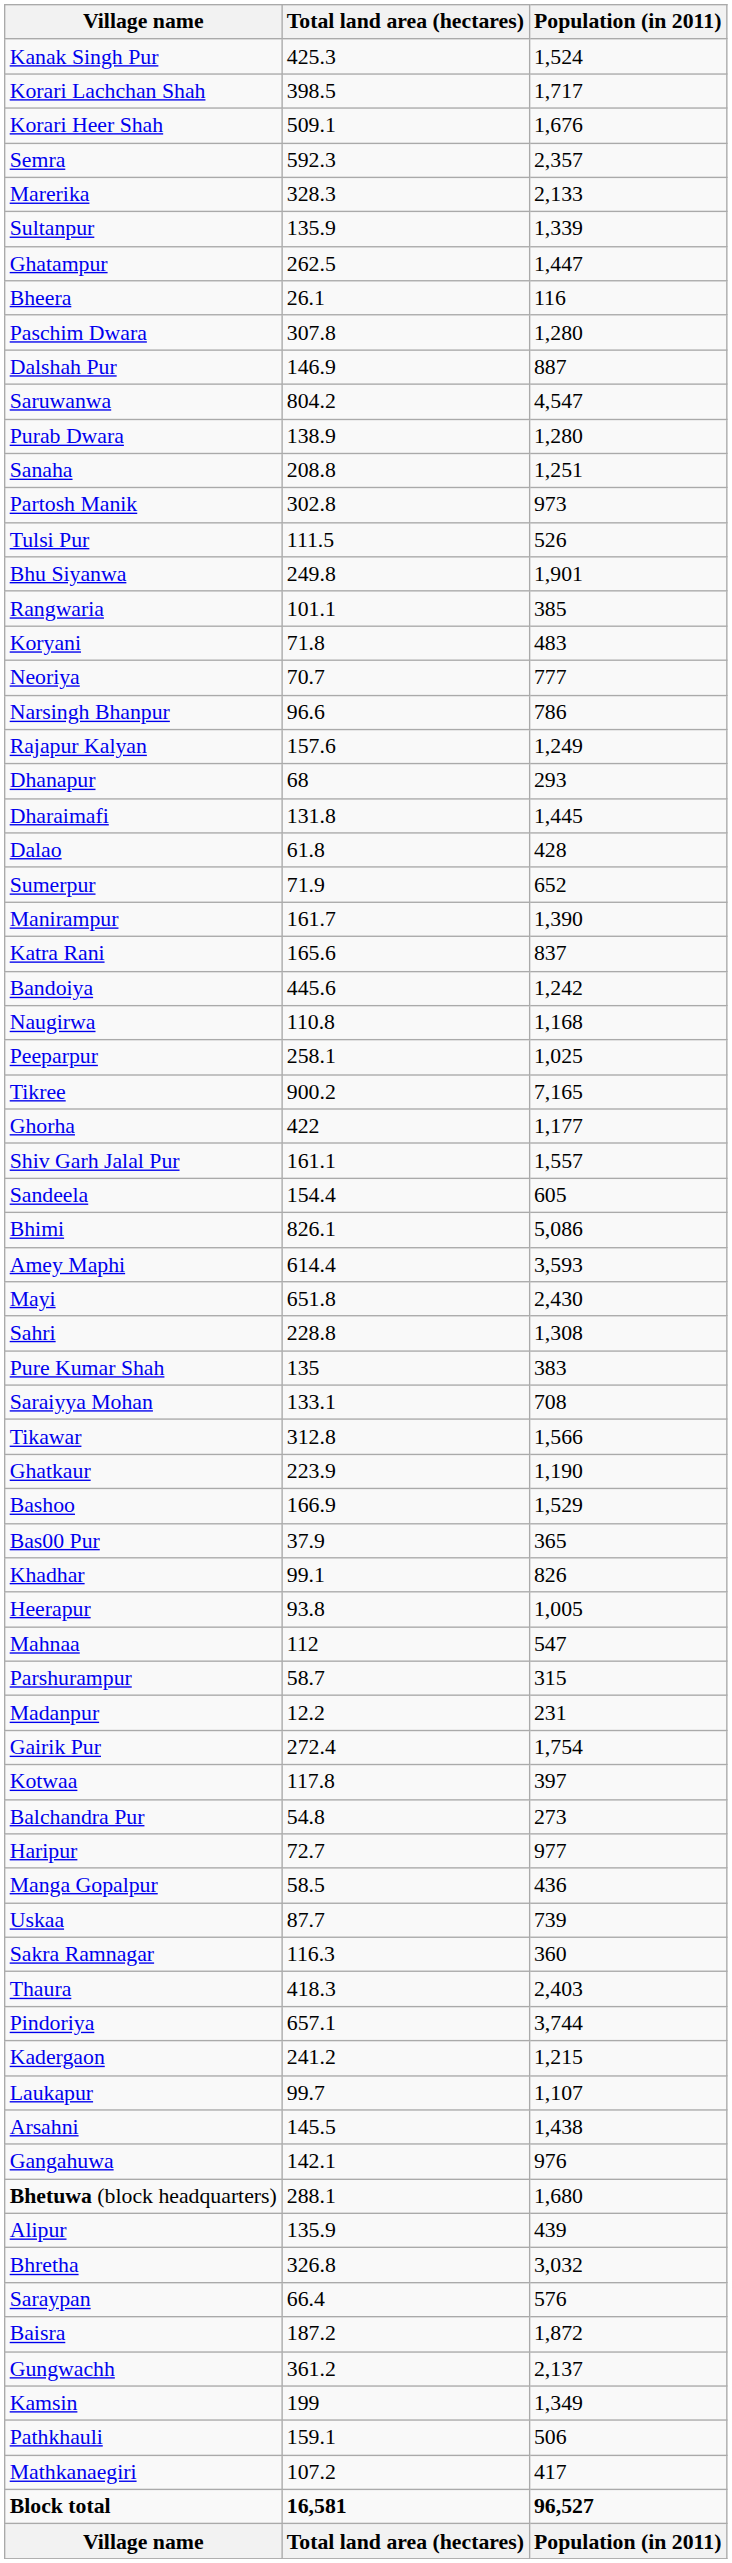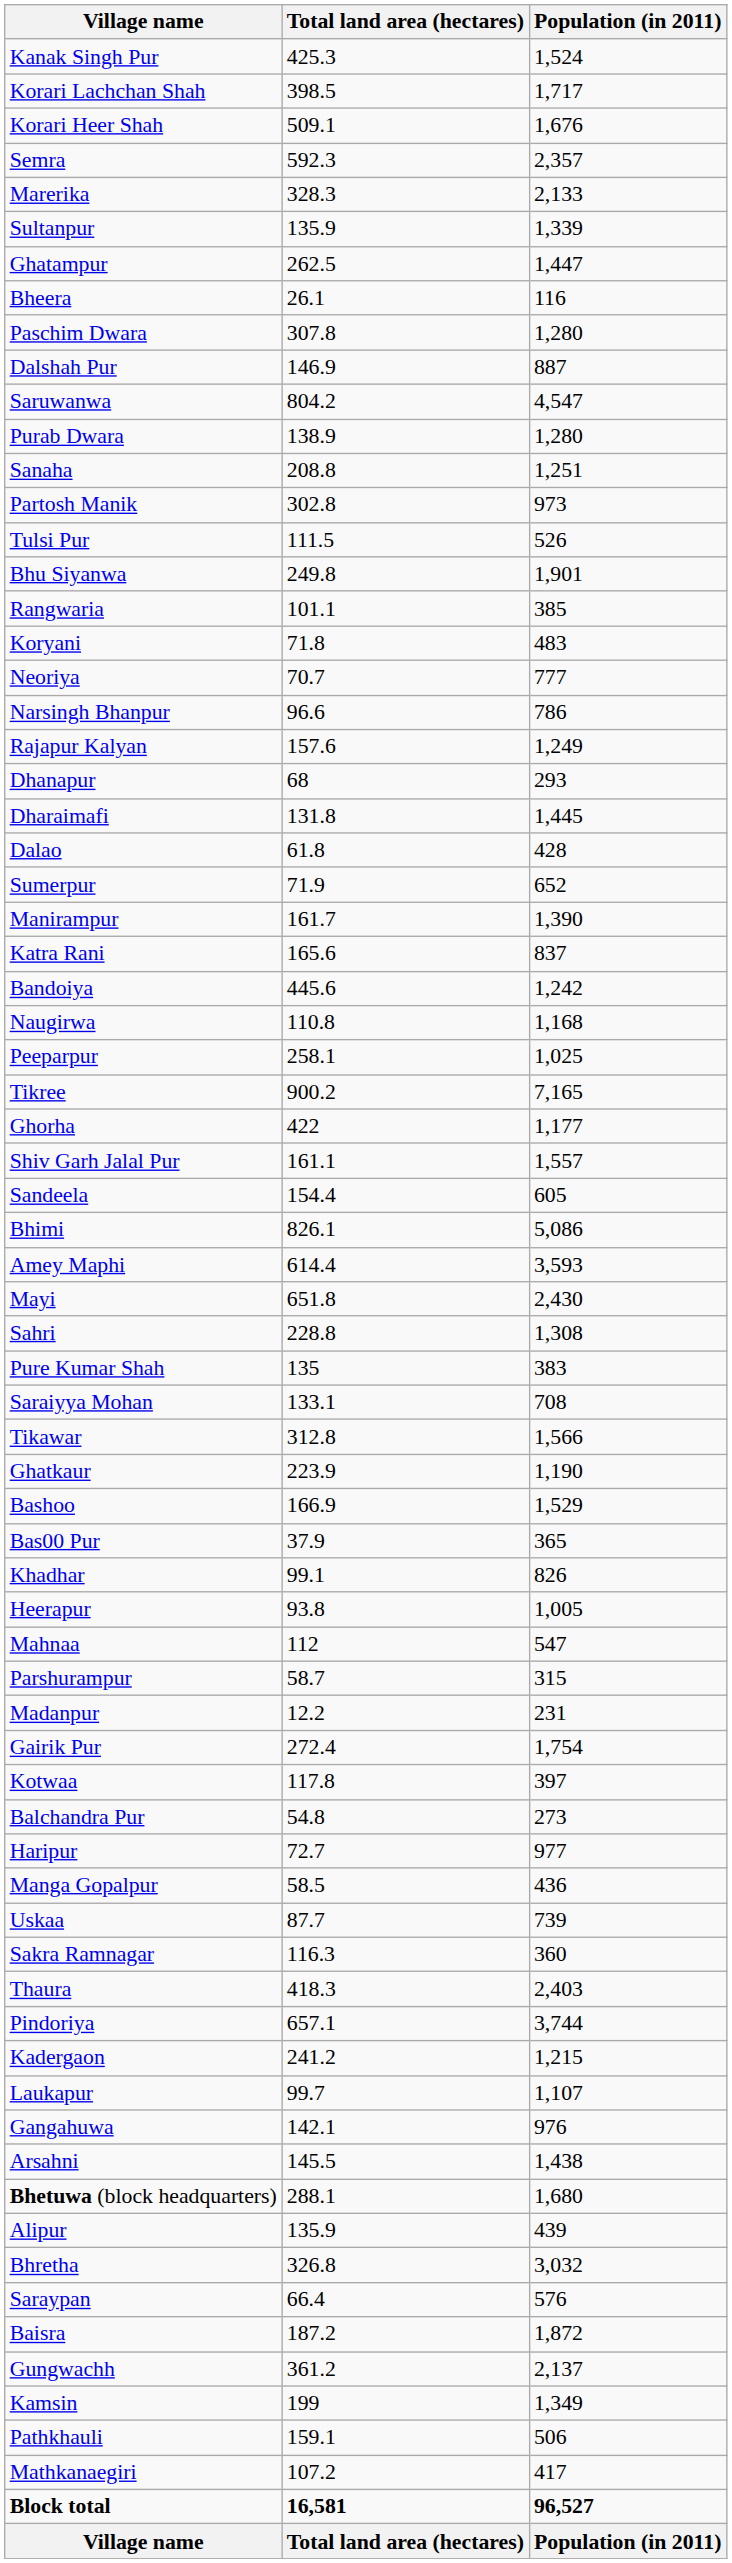rows swapped: Arsahni <-> Gangahuwa
